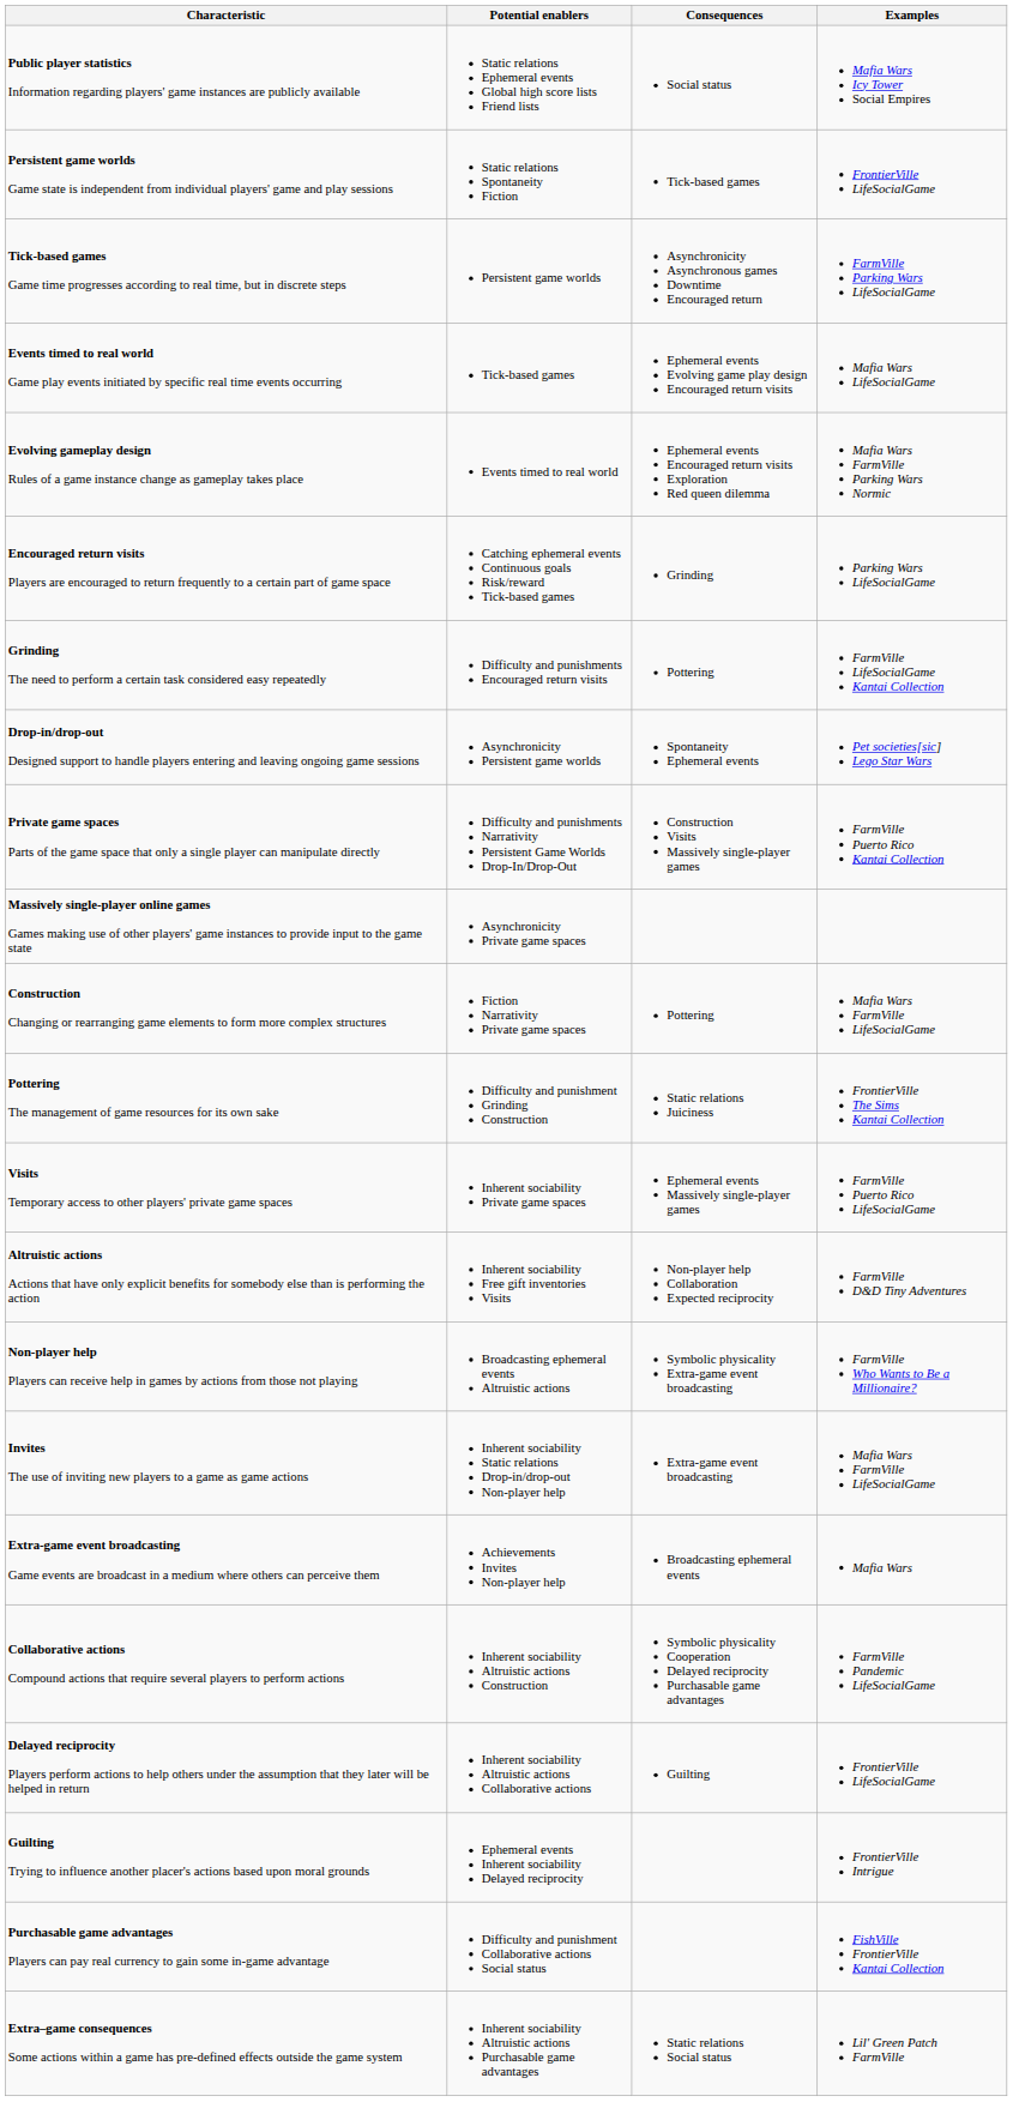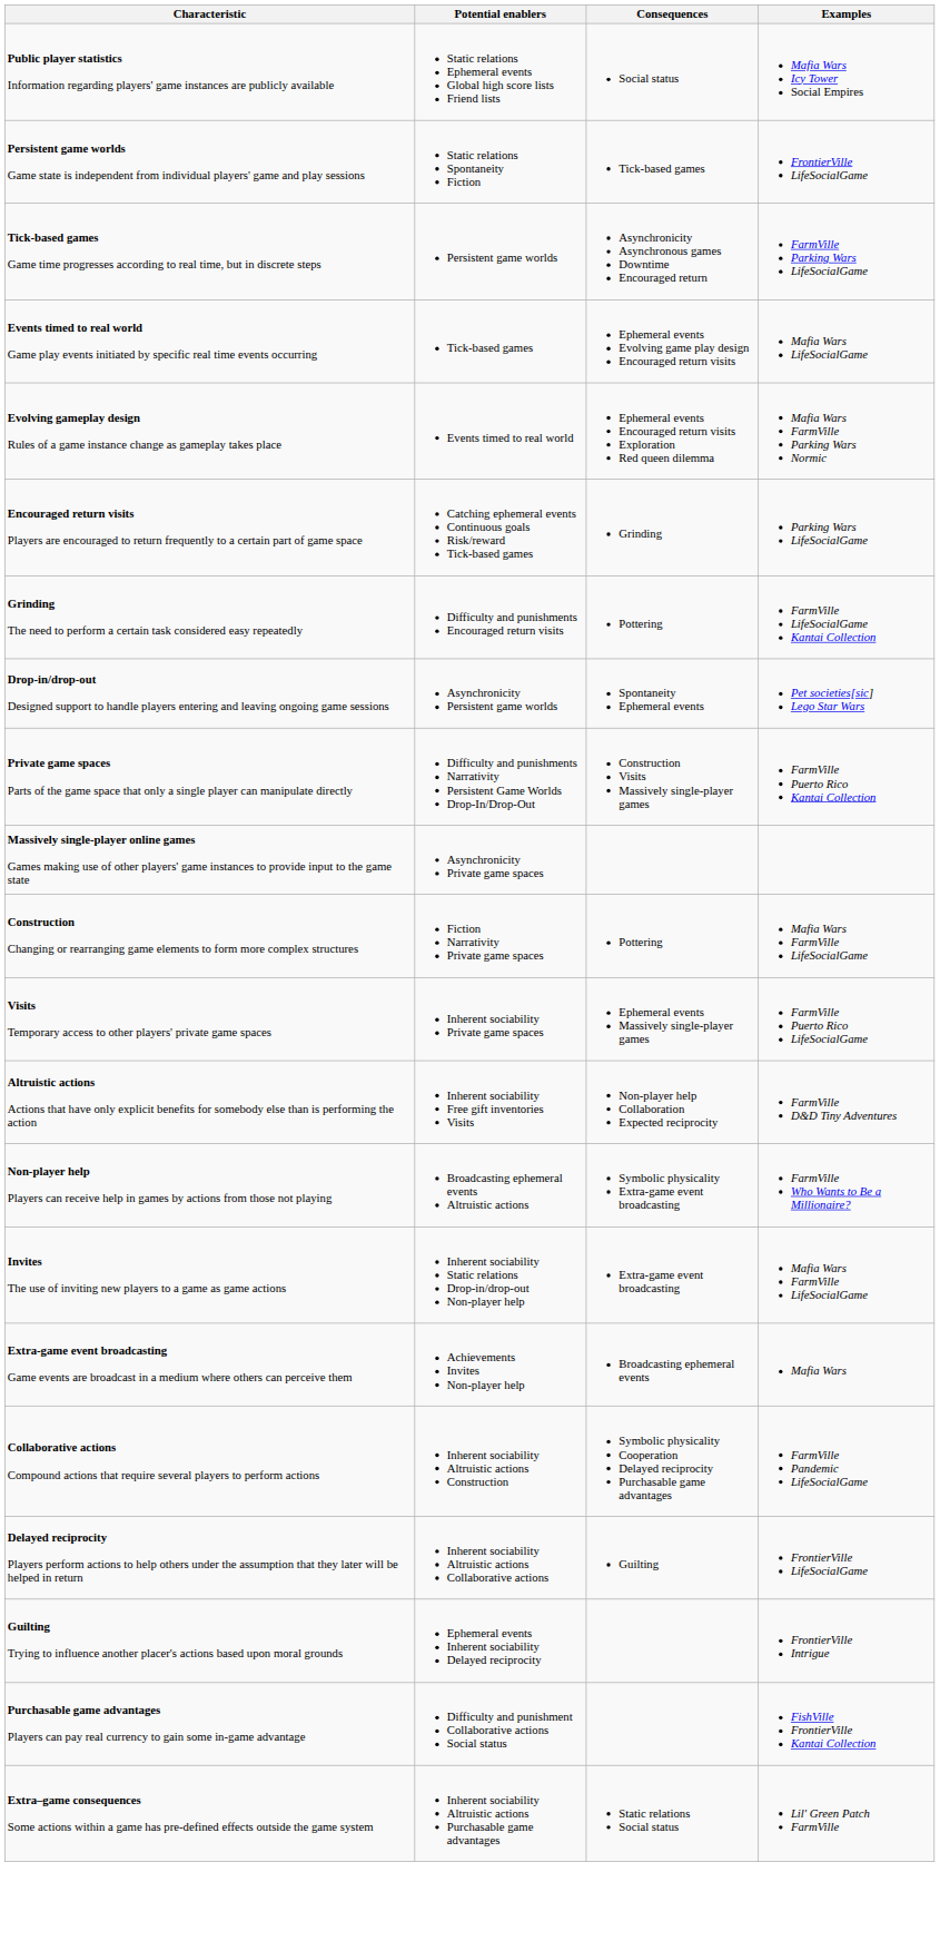- row: Pottering The management of game resources for its own sake | Difficulty and punishment Grinding Construction | Static relations Juiciness | FrontierVille The Sims Kantai Collection
